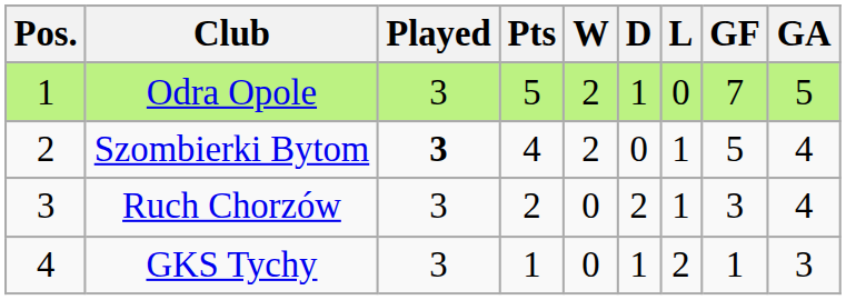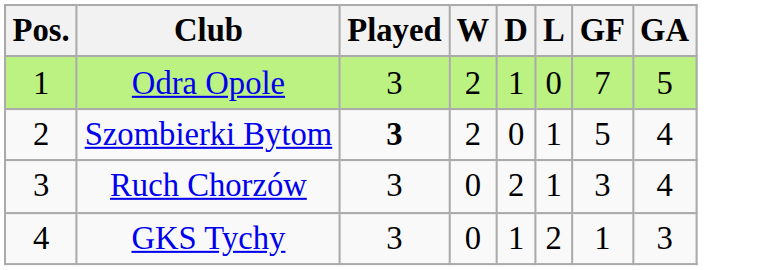- column: Pts | 5 | 4 | 2 | 1
